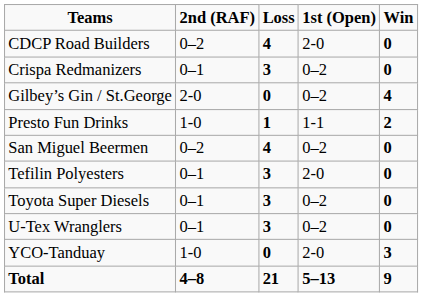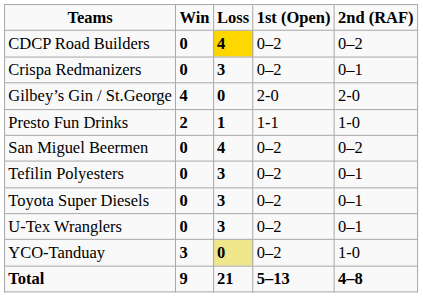columns swapped: Win <-> 2nd (RAF)
CDCP Road Builders | Loss: no background -> gold background
CDCP Road Builders | 1st (Open): 2-0 -> 0–2
Gilbey’s Gin / St.George | 1st (Open): 0–2 -> 2-0
Tefilin Polyesters | 1st (Open): 2-0 -> 0–2
YCO-Tanduay | Loss: no background -> khaki background
YCO-Tanduay | 1st (Open): 2-0 -> 0–2
